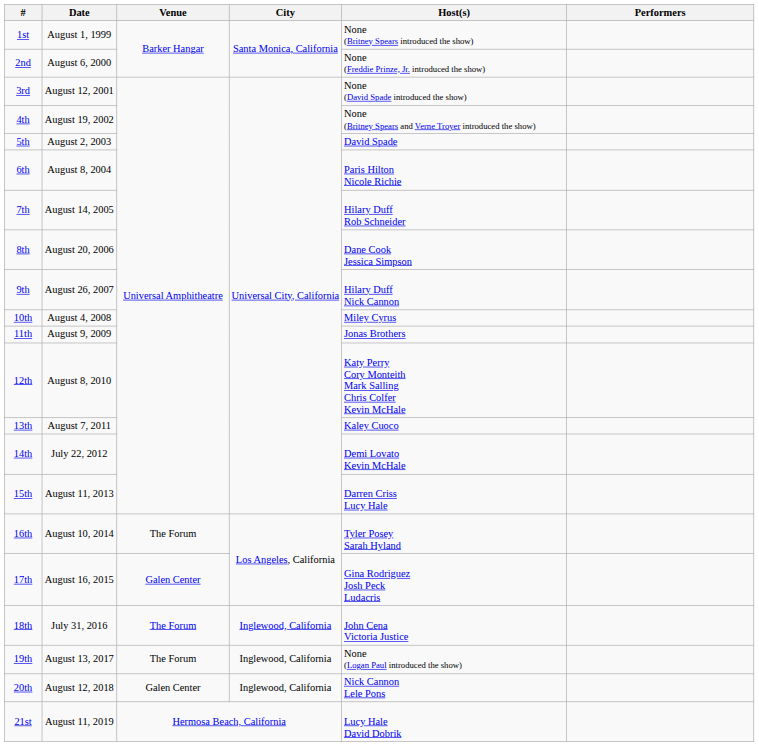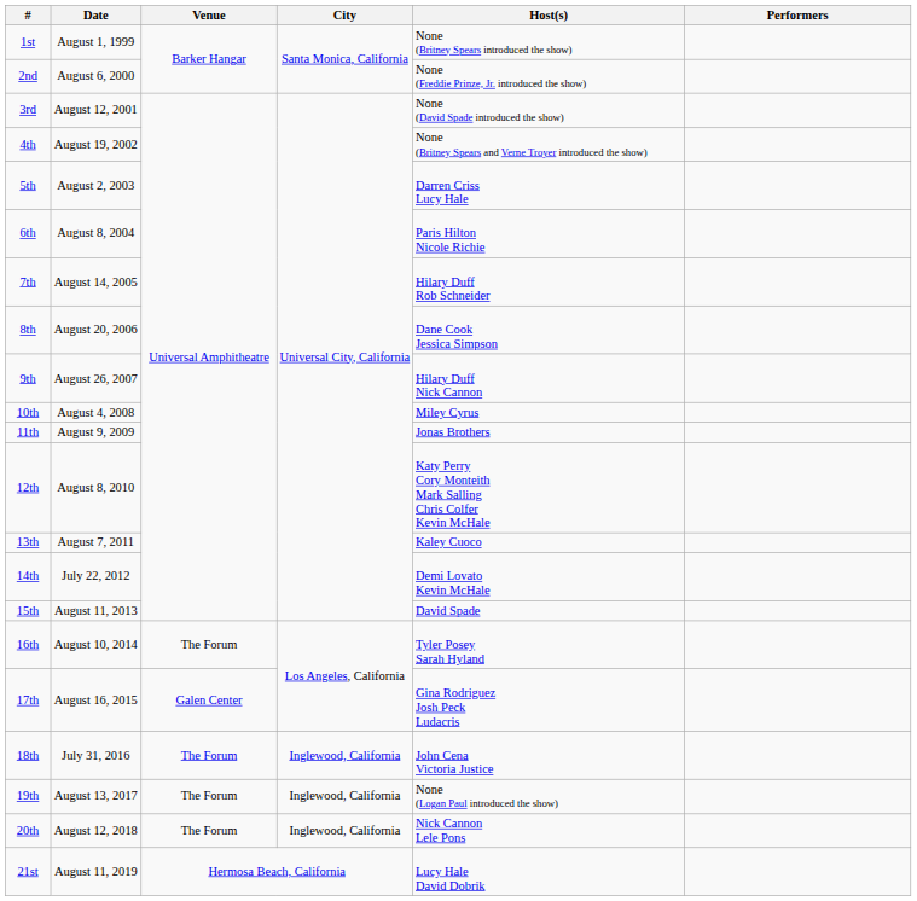5th | Host(s): David Spade -> Darren Criss Lucy Hale
15th | Host(s): Darren Criss Lucy Hale -> David Spade
20th | Venue: Galen Center -> The Forum
